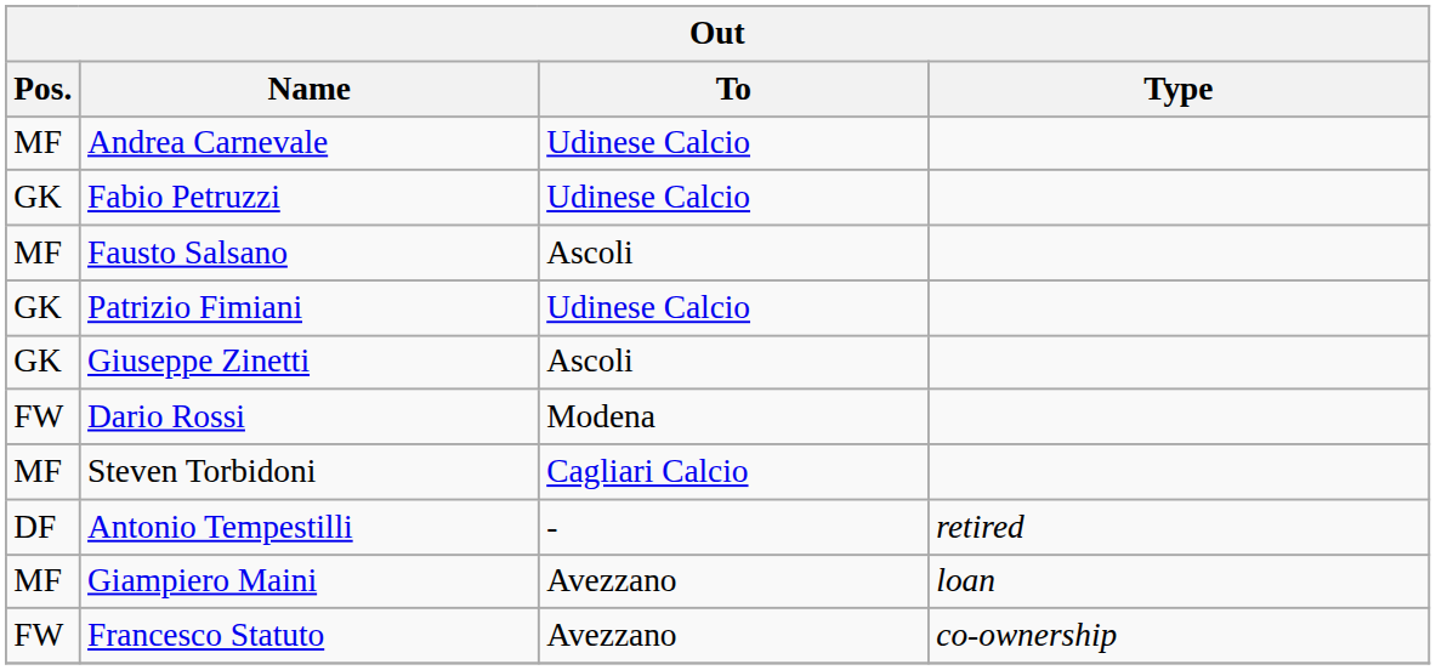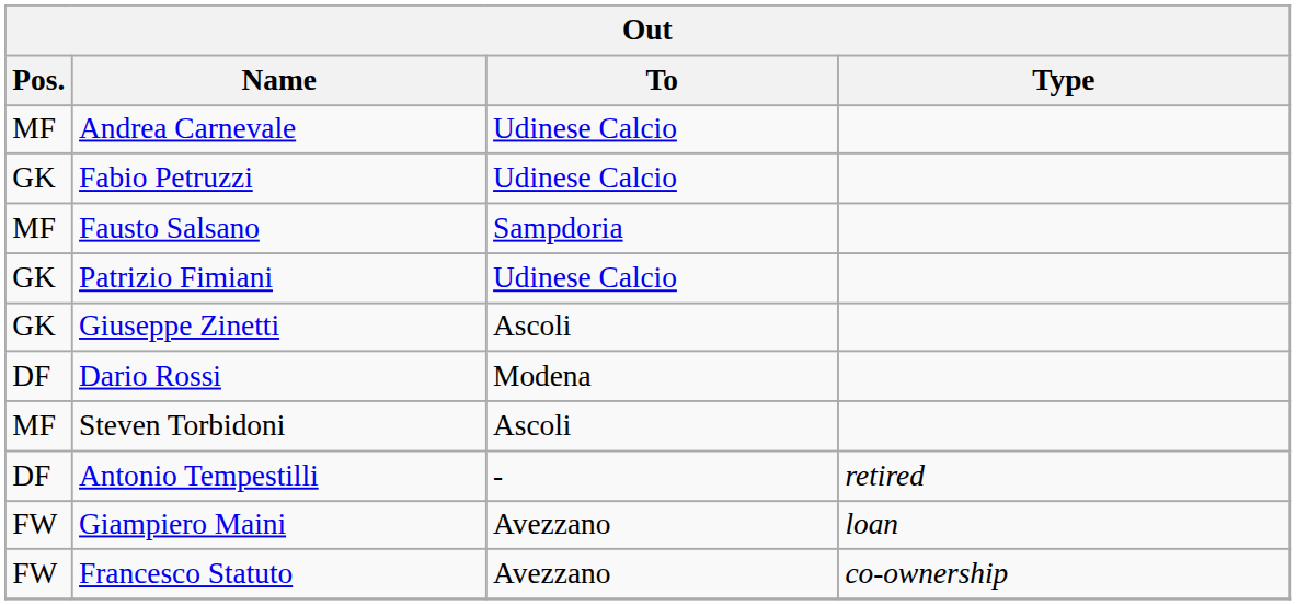Fausto Salsano | To: Ascoli -> Sampdoria
Dario Rossi | Pos.: FW -> DF
Steven Torbidoni | To: Cagliari Calcio -> Ascoli
Giampiero Maini | Pos.: MF -> FW
